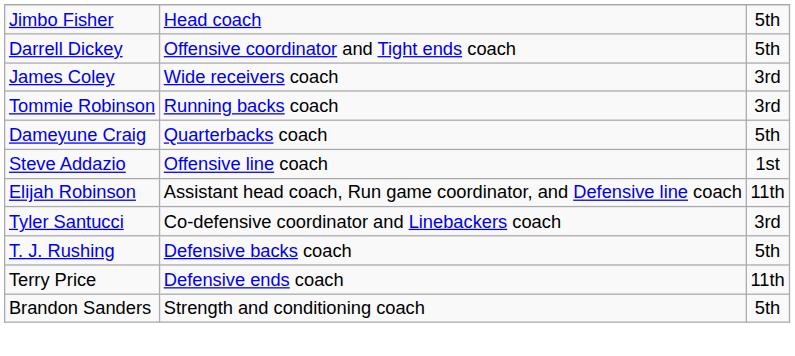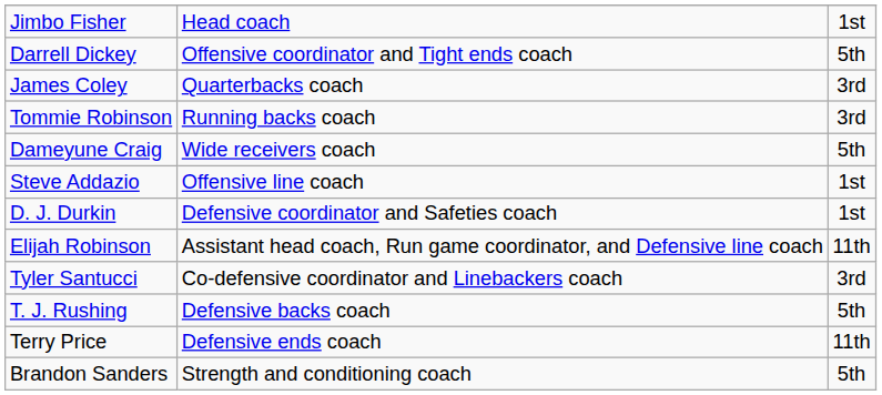Jimbo Fisher | column 3: 5th -> 1st
James Coley | column 2: Wide receivers coach -> Quarterbacks coach
Dameyune Craig | column 2: Quarterbacks coach -> Wide receivers coach
+ row: D. J. Durkin | Defensive coordinator and Safeties coach | 1st
